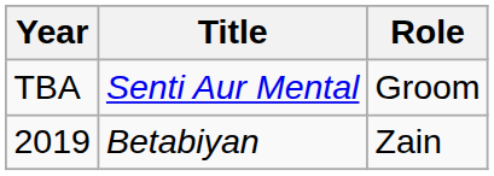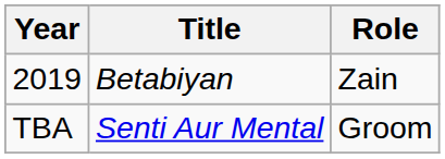rows swapped: 2019 <-> TBA
